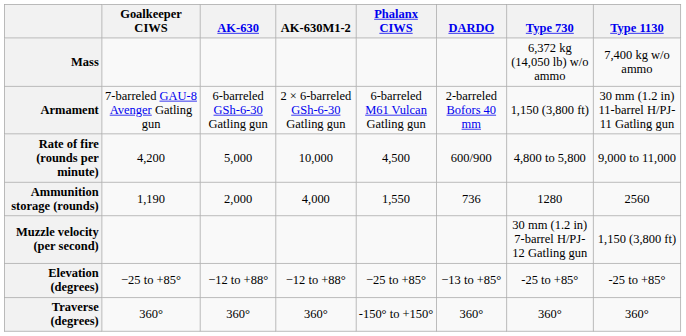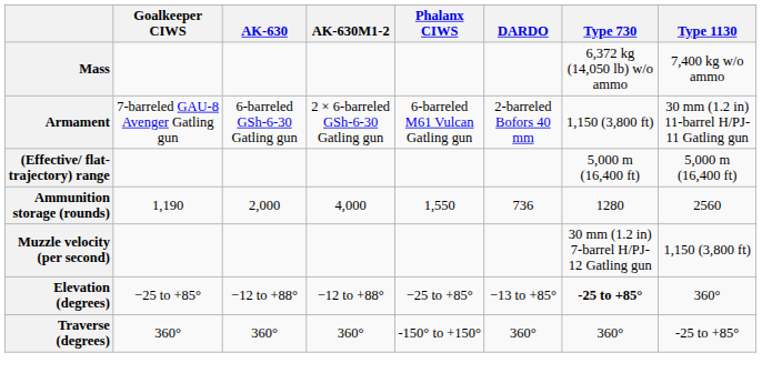- row: Rate of fire (rounds per minute) | 4,200 | 5,000 | 10,000 | 4,500 | 600/900 | 4,800 to 5,800 | 9,000 to 11,000
+ row: (Effective/ flat-trajectory) range | 5,000 m (16,400 ft) | 5,000 m (16,400 ft)
Elevation (degrees) | Type 730: normal -> bold
Elevation (degrees) | Type 1130: -25 to +85° -> 360°
Traverse (degrees) | Type 1130: 360° -> -25 to +85°
